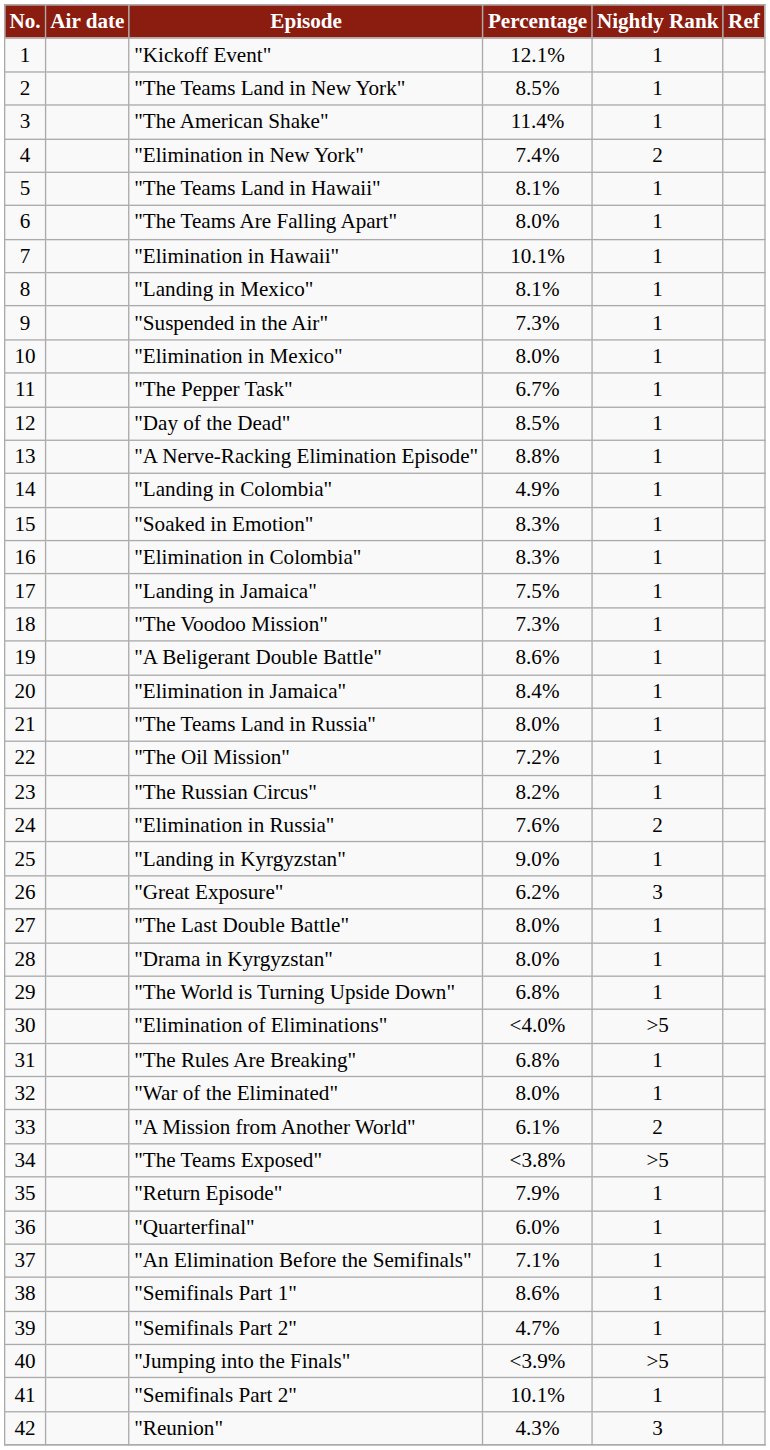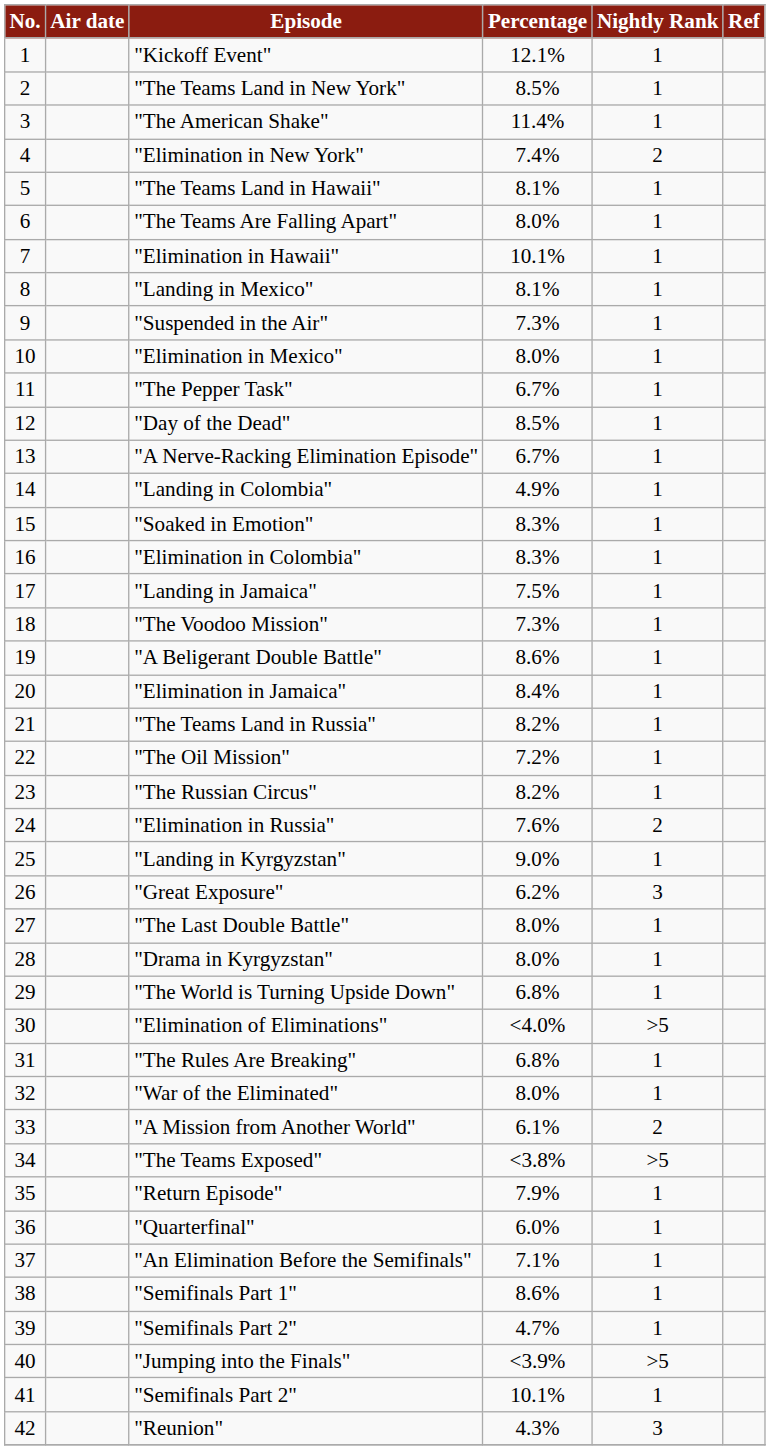"A Nerve-Racking Elimination Episode" | Percentage: 8.8% -> 6.7%
"The Teams Land in Russia" | Percentage: 8.0% -> 8.2%
